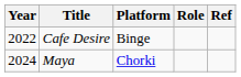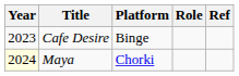Cafe Desire | Year: 2022 -> 2023
Maya | Year: no background -> lightyellow background
